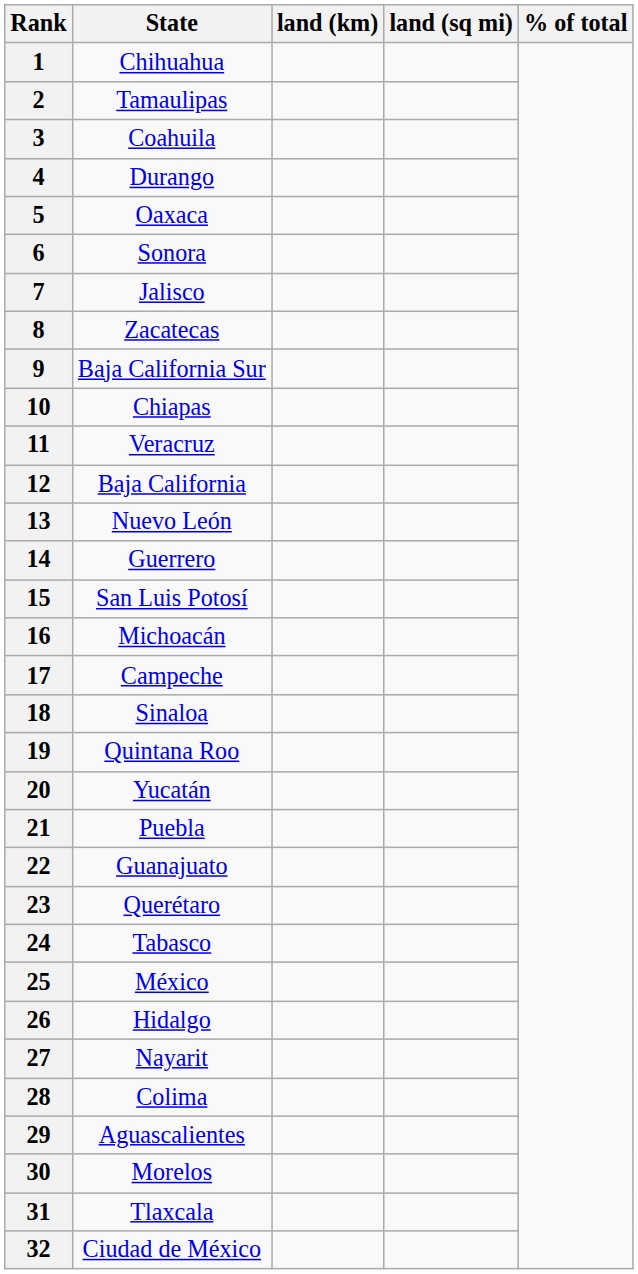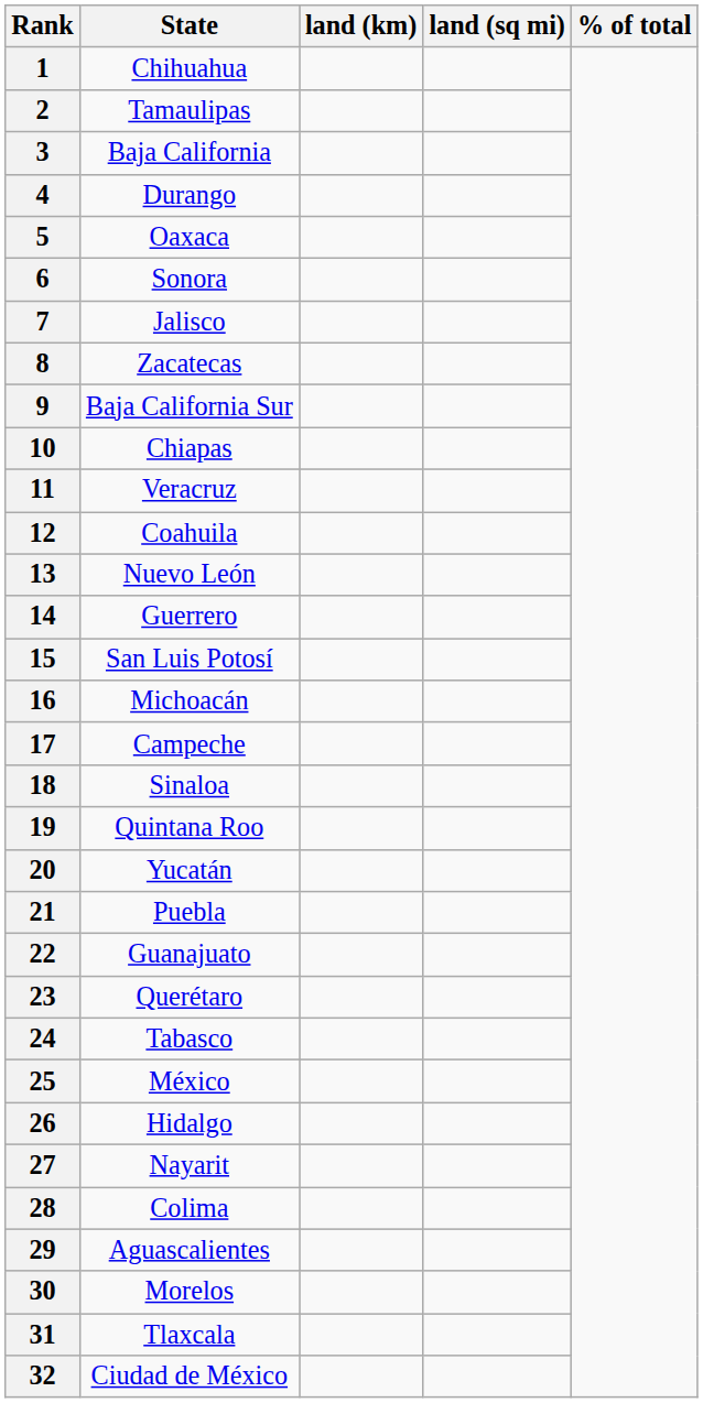3 | State: Coahuila -> Baja California
12 | State: Baja California -> Coahuila
